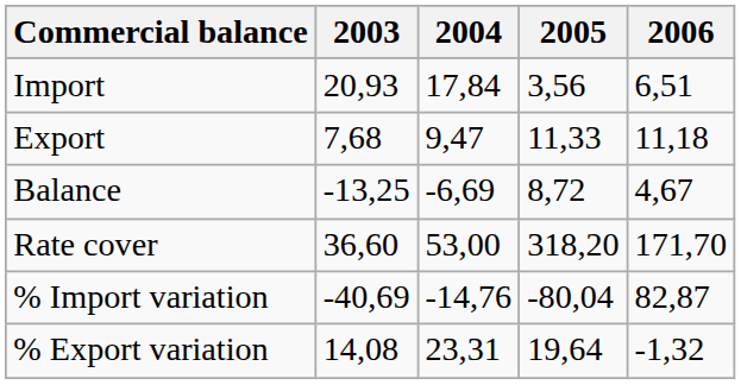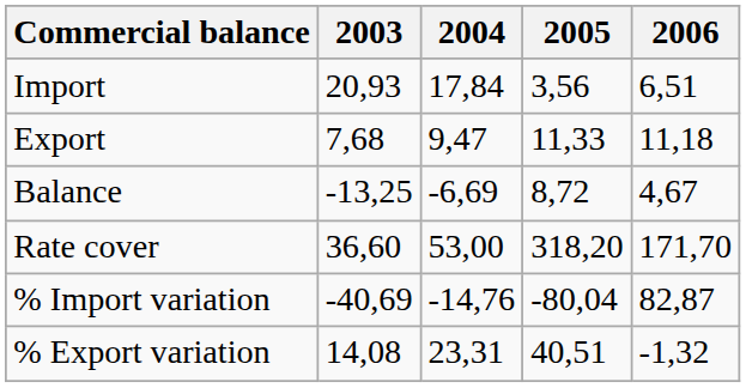% Export variation | 2005: 19,64 -> 40,51
